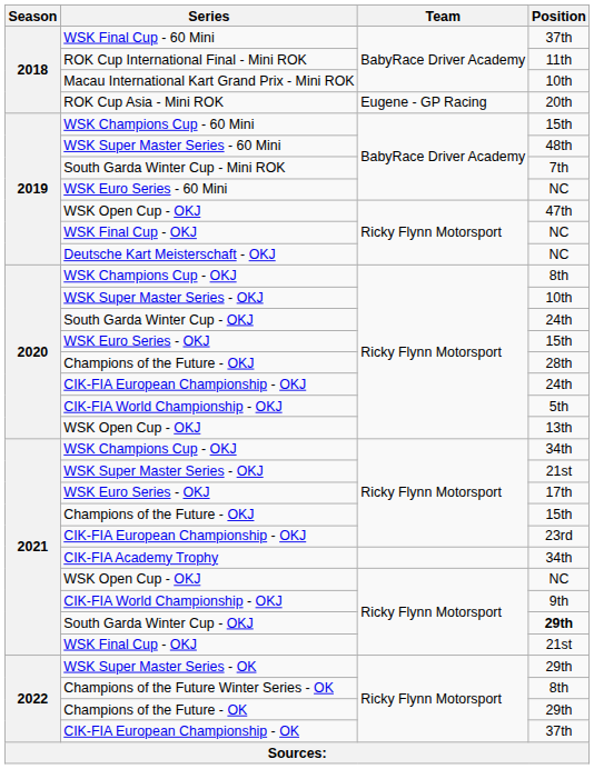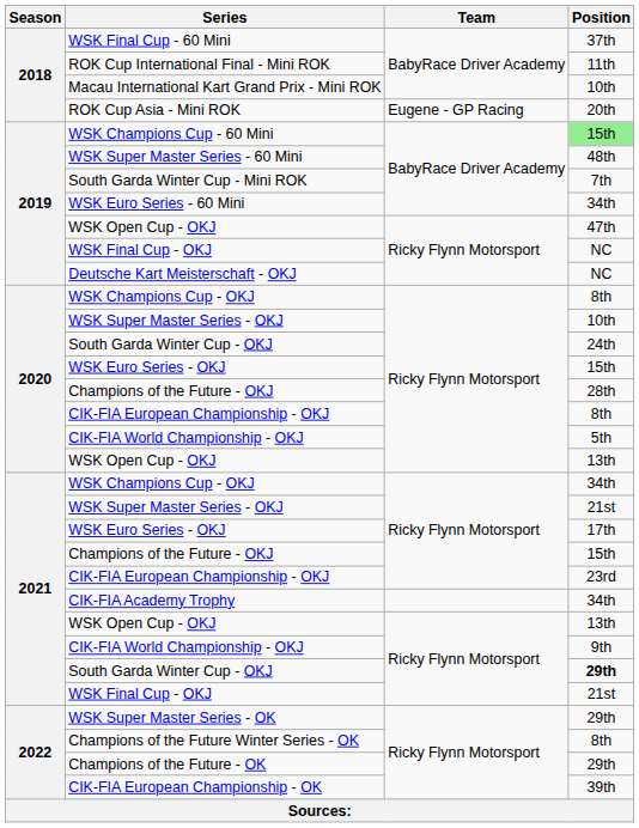WSK Champions Cup - 60 Mini | Position: no background -> lightgreen background
WSK Euro Series - 60 Mini | Position: NC -> 34th
2020 / CIK-FIA European Championship - OKJ | Position: 24th -> 8th
2021 / WSK Open Cup - OKJ | Position: NC -> 13th
CIK-FIA European Championship - OK | Position: 37th -> 39th
